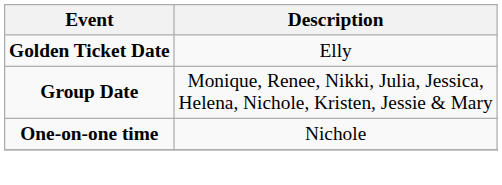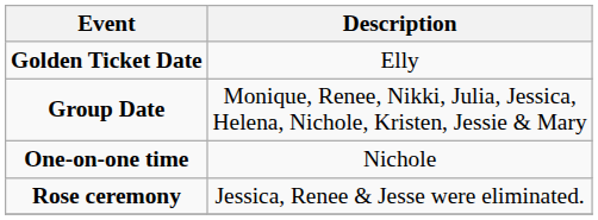+ row: Rose ceremony | Jessica, Renee & Jesse were eliminated.
